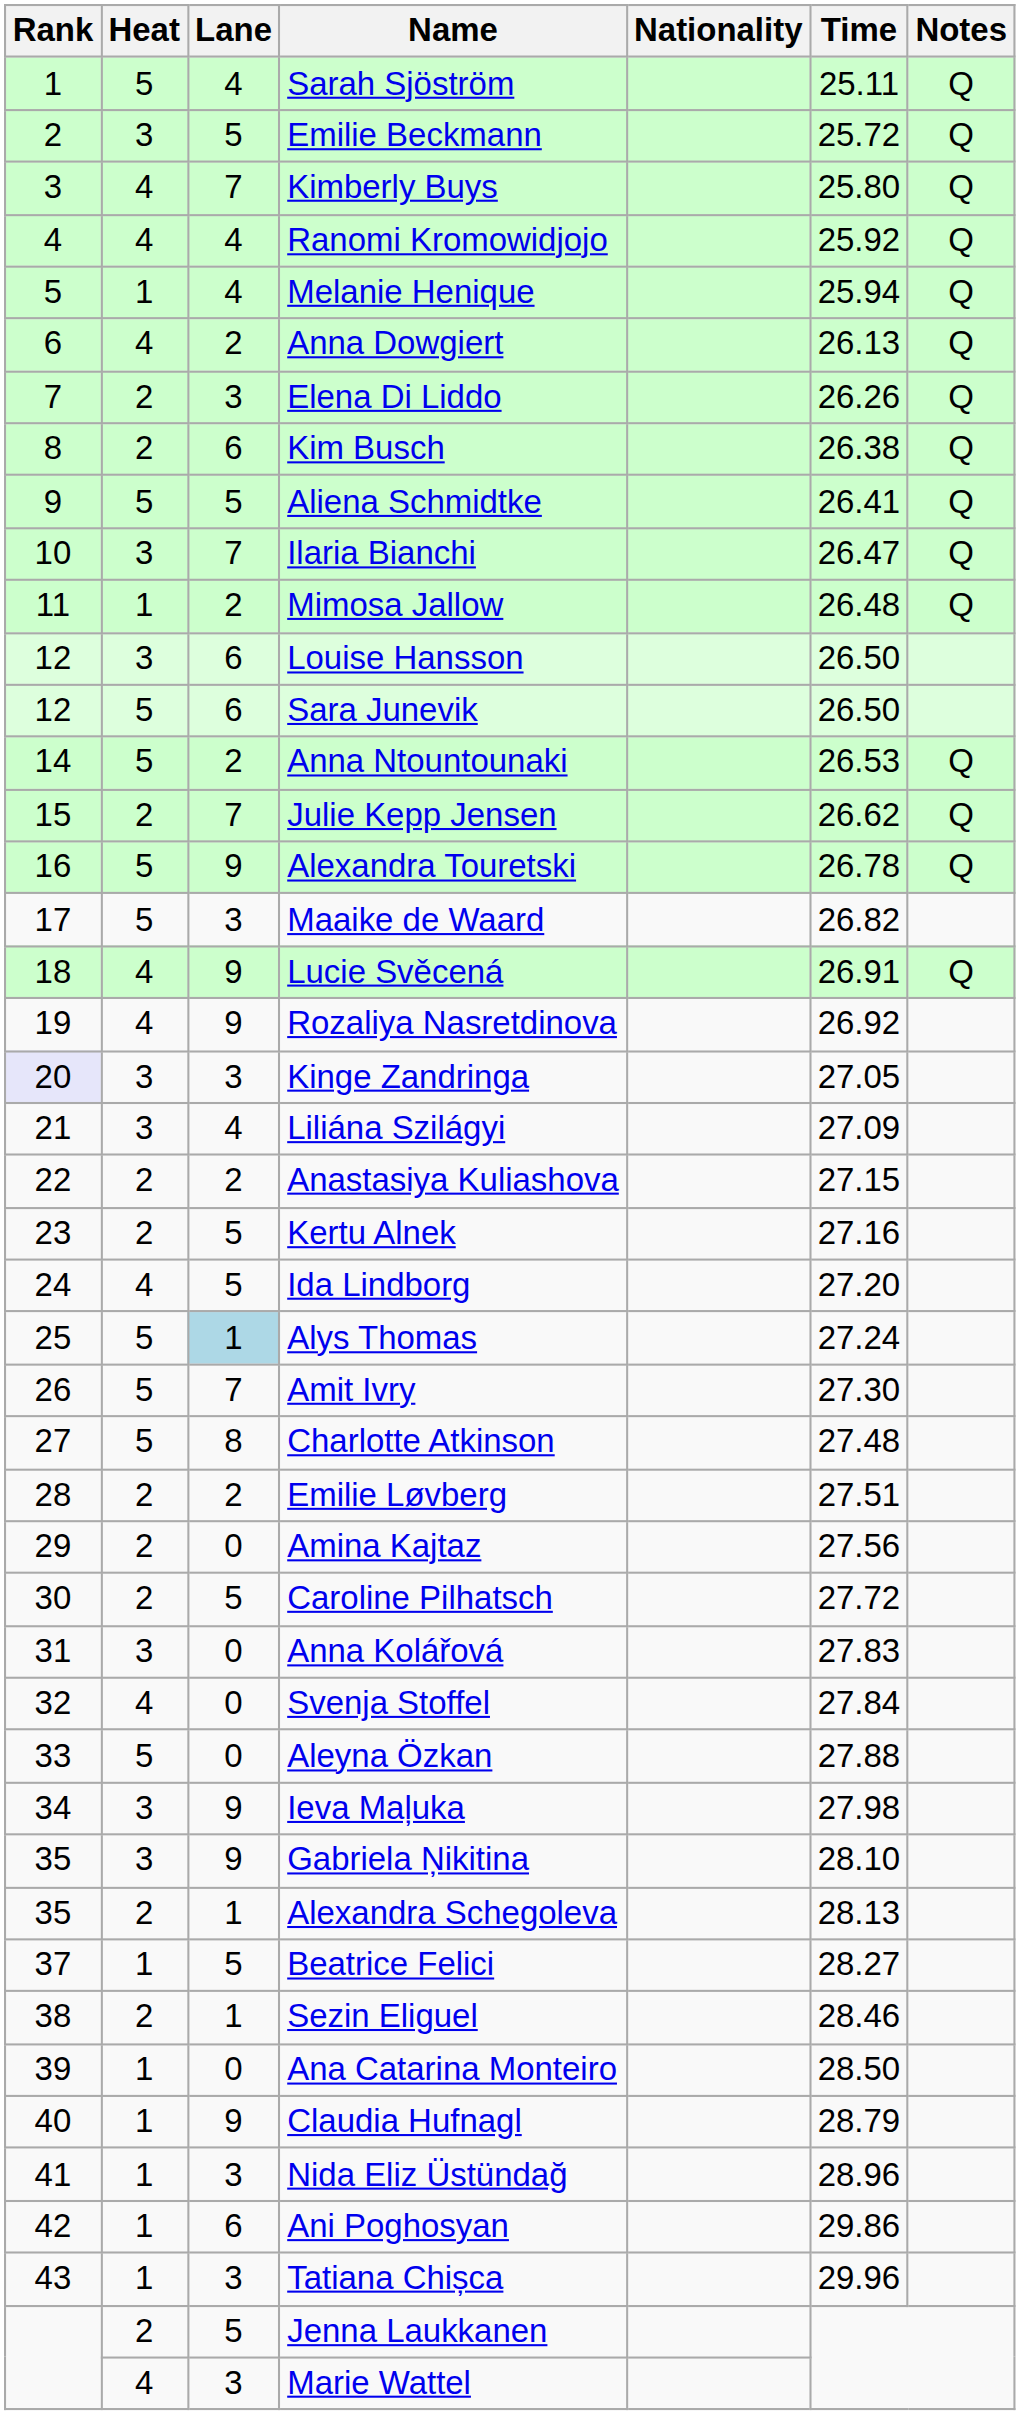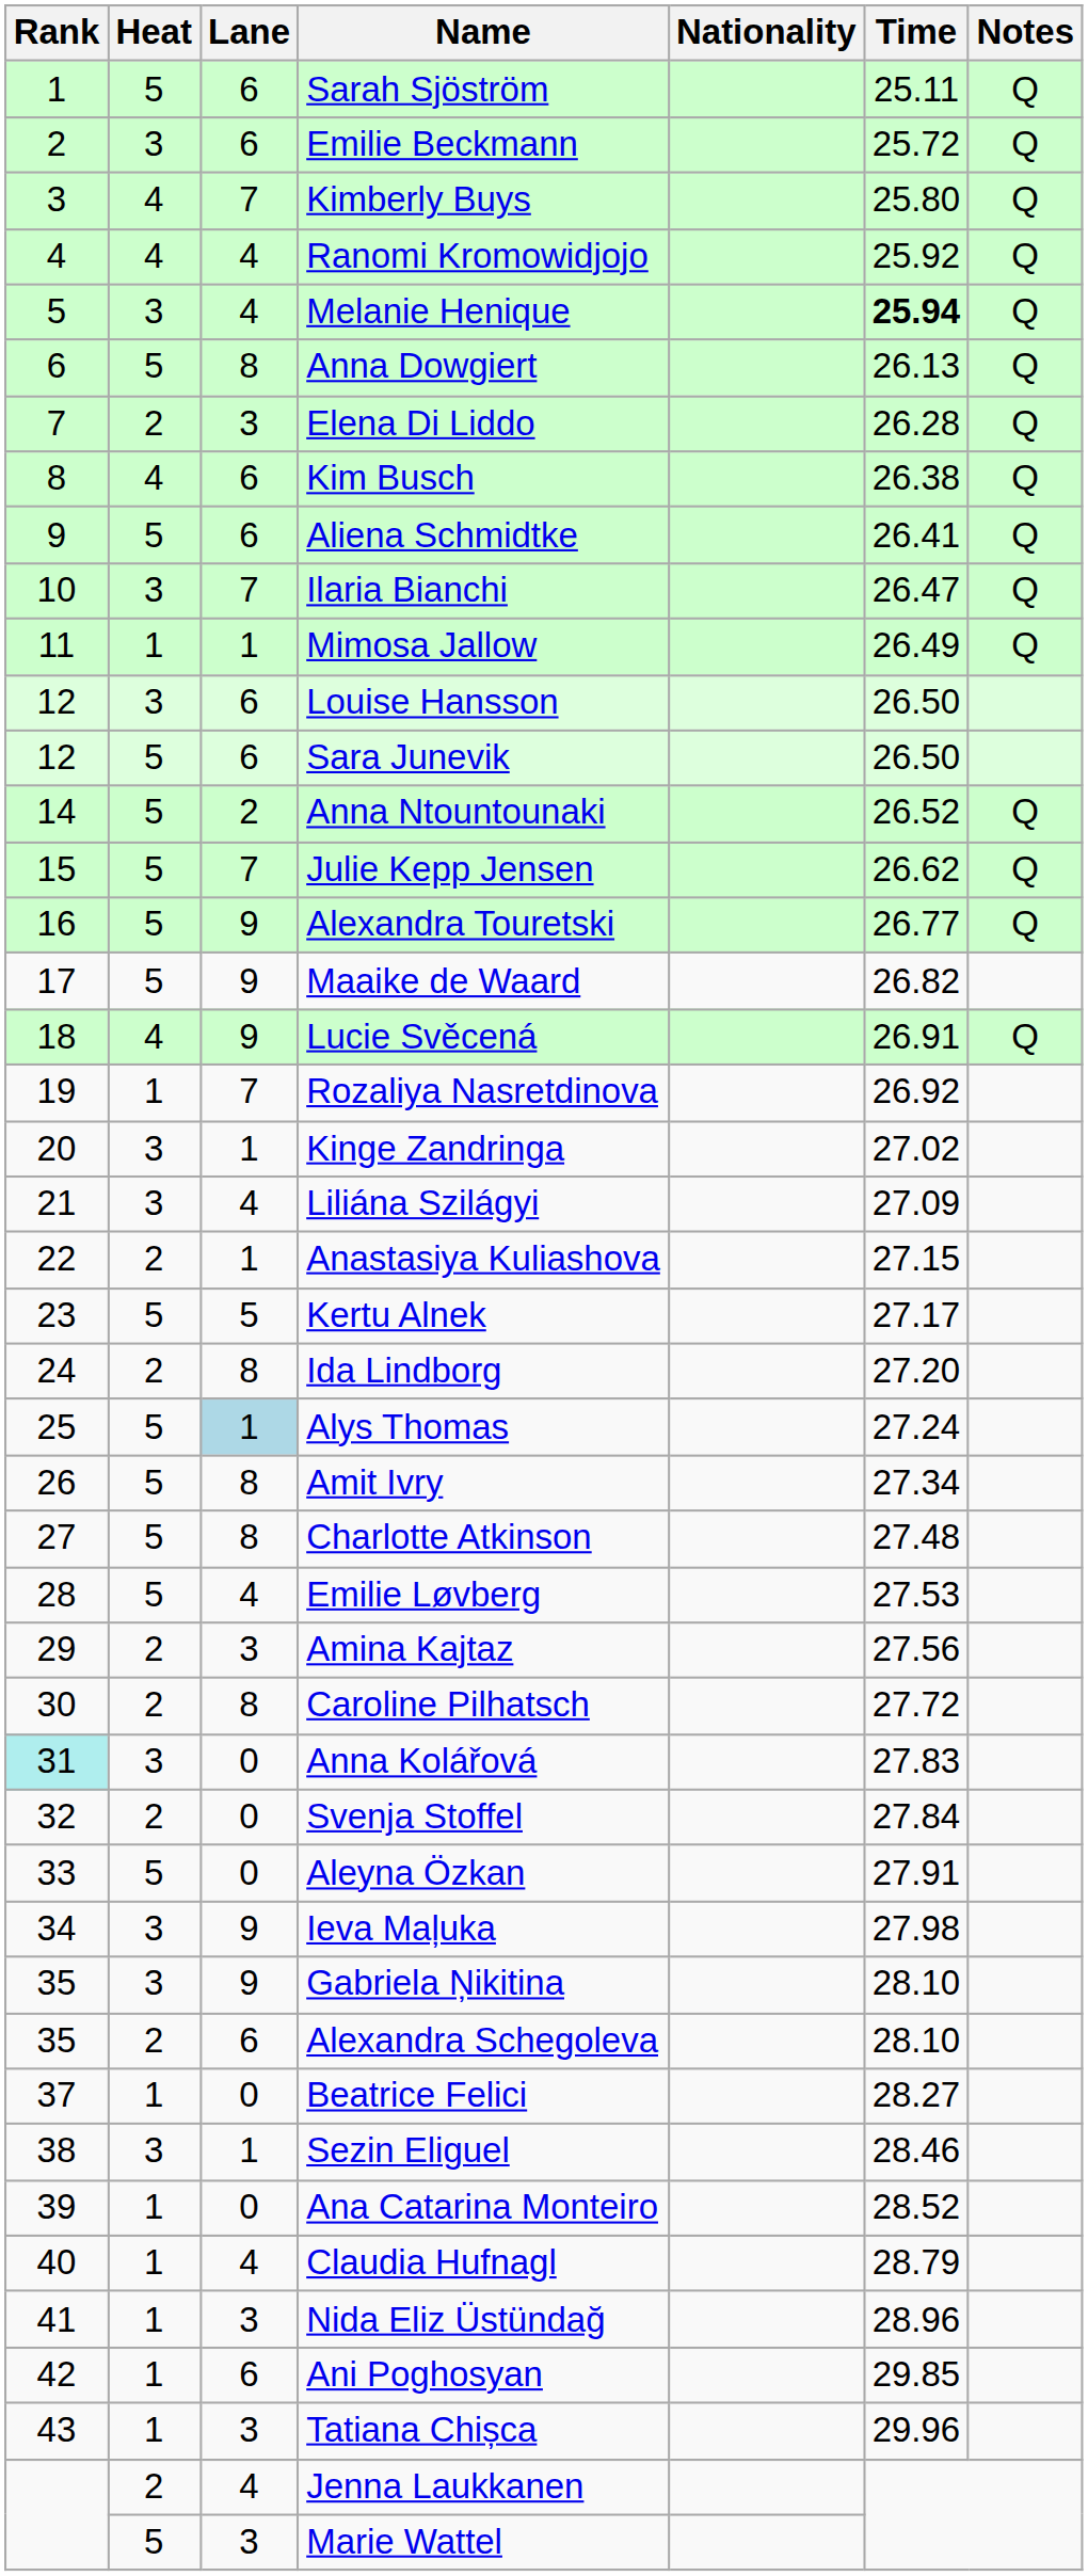Sarah Sjöström | Lane: 4 -> 6
Emilie Beckmann | Lane: 5 -> 6
Melanie Henique | Heat: 1 -> 3
Melanie Henique | Time: normal -> bold
Anna Dowgiert | Heat: 4 -> 5
Anna Dowgiert | Lane: 2 -> 8
Elena Di Liddo | Time: 26.26 -> 26.28
Kim Busch | Heat: 2 -> 4
Aliena Schmidtke | Lane: 5 -> 6
Mimosa Jallow | Lane: 2 -> 1
Mimosa Jallow | Time: 26.48 -> 26.49
Anna Ntountounaki | Time: 26.53 -> 26.52
Julie Kepp Jensen | Heat: 2 -> 5
Alexandra Touretski | Time: 26.78 -> 26.77
Maaike de Waard | Lane: 3 -> 9
Rozaliya Nasretdinova | Heat: 4 -> 1
Rozaliya Nasretdinova | Lane: 9 -> 7
Kinge Zandringa | Rank: lavender background -> no background
Kinge Zandringa | Lane: 3 -> 1
Kinge Zandringa | Time: 27.05 -> 27.02
Anastasiya Kuliashova | Lane: 2 -> 1
Kertu Alnek | Heat: 2 -> 5
Kertu Alnek | Time: 27.16 -> 27.17
Ida Lindborg | Heat: 4 -> 2
Ida Lindborg | Lane: 5 -> 8
Amit Ivry | Lane: 7 -> 8
Amit Ivry | Time: 27.30 -> 27.34
Emilie Løvberg | Heat: 2 -> 5
Emilie Løvberg | Lane: 2 -> 4
Emilie Løvberg | Time: 27.51 -> 27.53
Amina Kajtaz | Lane: 0 -> 3
Caroline Pilhatsch | Lane: 5 -> 8
Anna Kolářová | Rank: no background -> paleturquoise background
Svenja Stoffel | Heat: 4 -> 2
Aleyna Özkan | Time: 27.88 -> 27.91
Alexandra Schegoleva | Lane: 1 -> 6
Alexandra Schegoleva | Time: 28.13 -> 28.10
Beatrice Felici | Lane: 5 -> 0
Sezin Eliguel | Heat: 2 -> 3
Ana Catarina Monteiro | Time: 28.50 -> 28.52
Claudia Hufnagl | Lane: 9 -> 4
Ani Poghosyan | Time: 29.86 -> 29.85
Jenna Laukkanen | Lane: 5 -> 4
Marie Wattel | Heat: 4 -> 5
